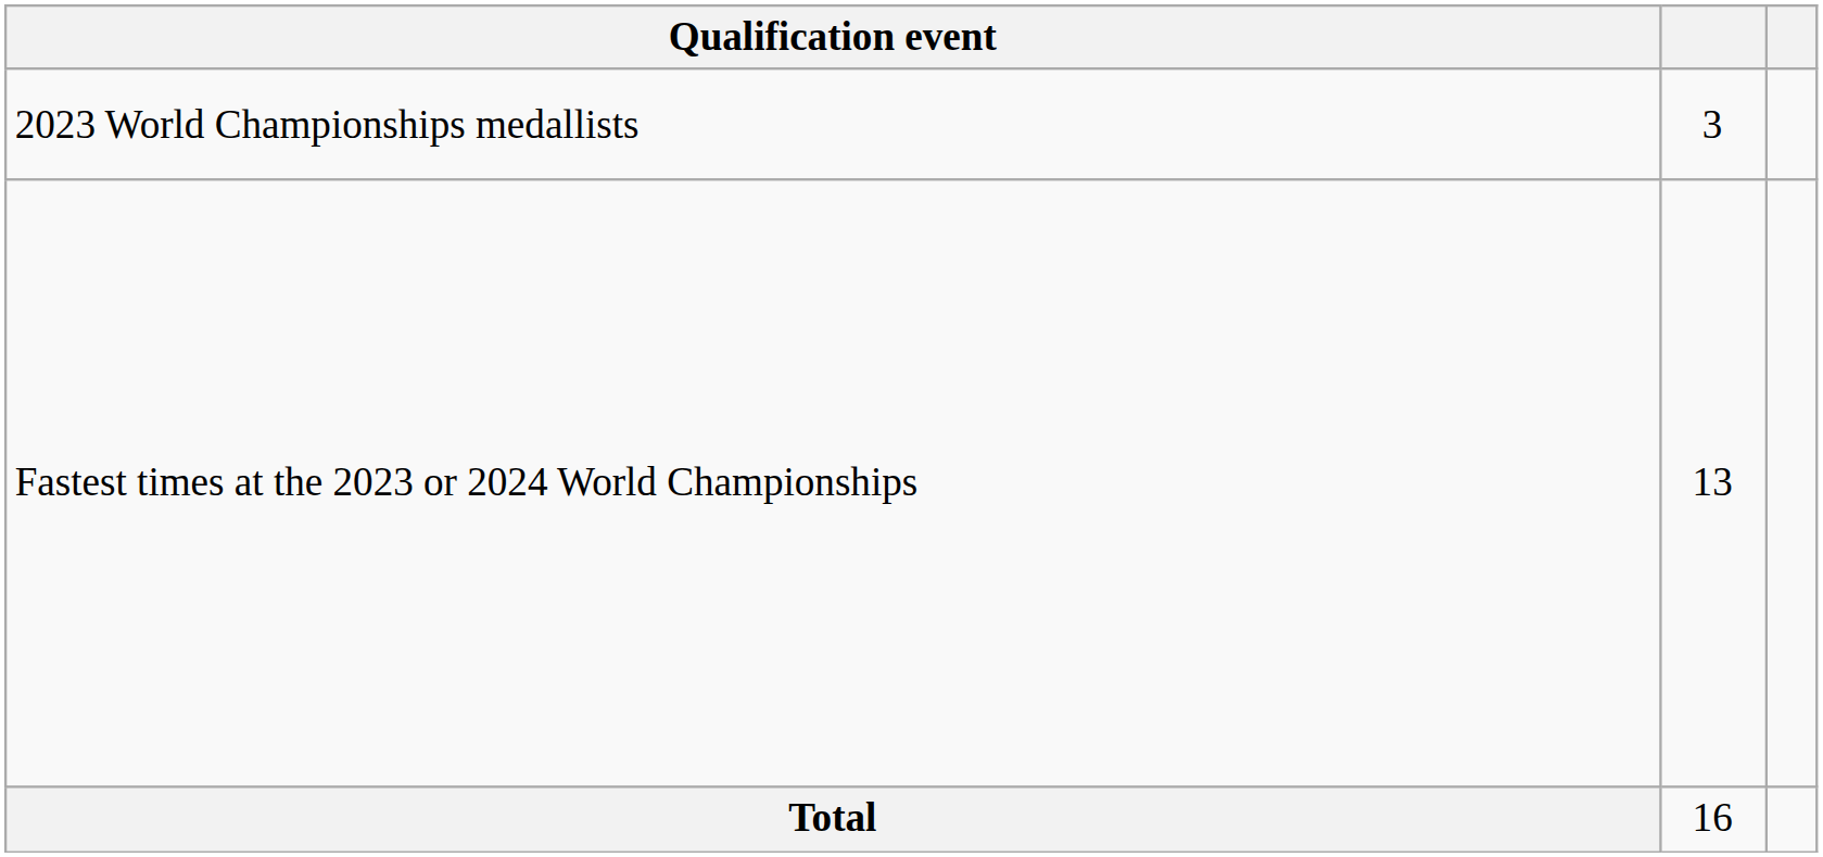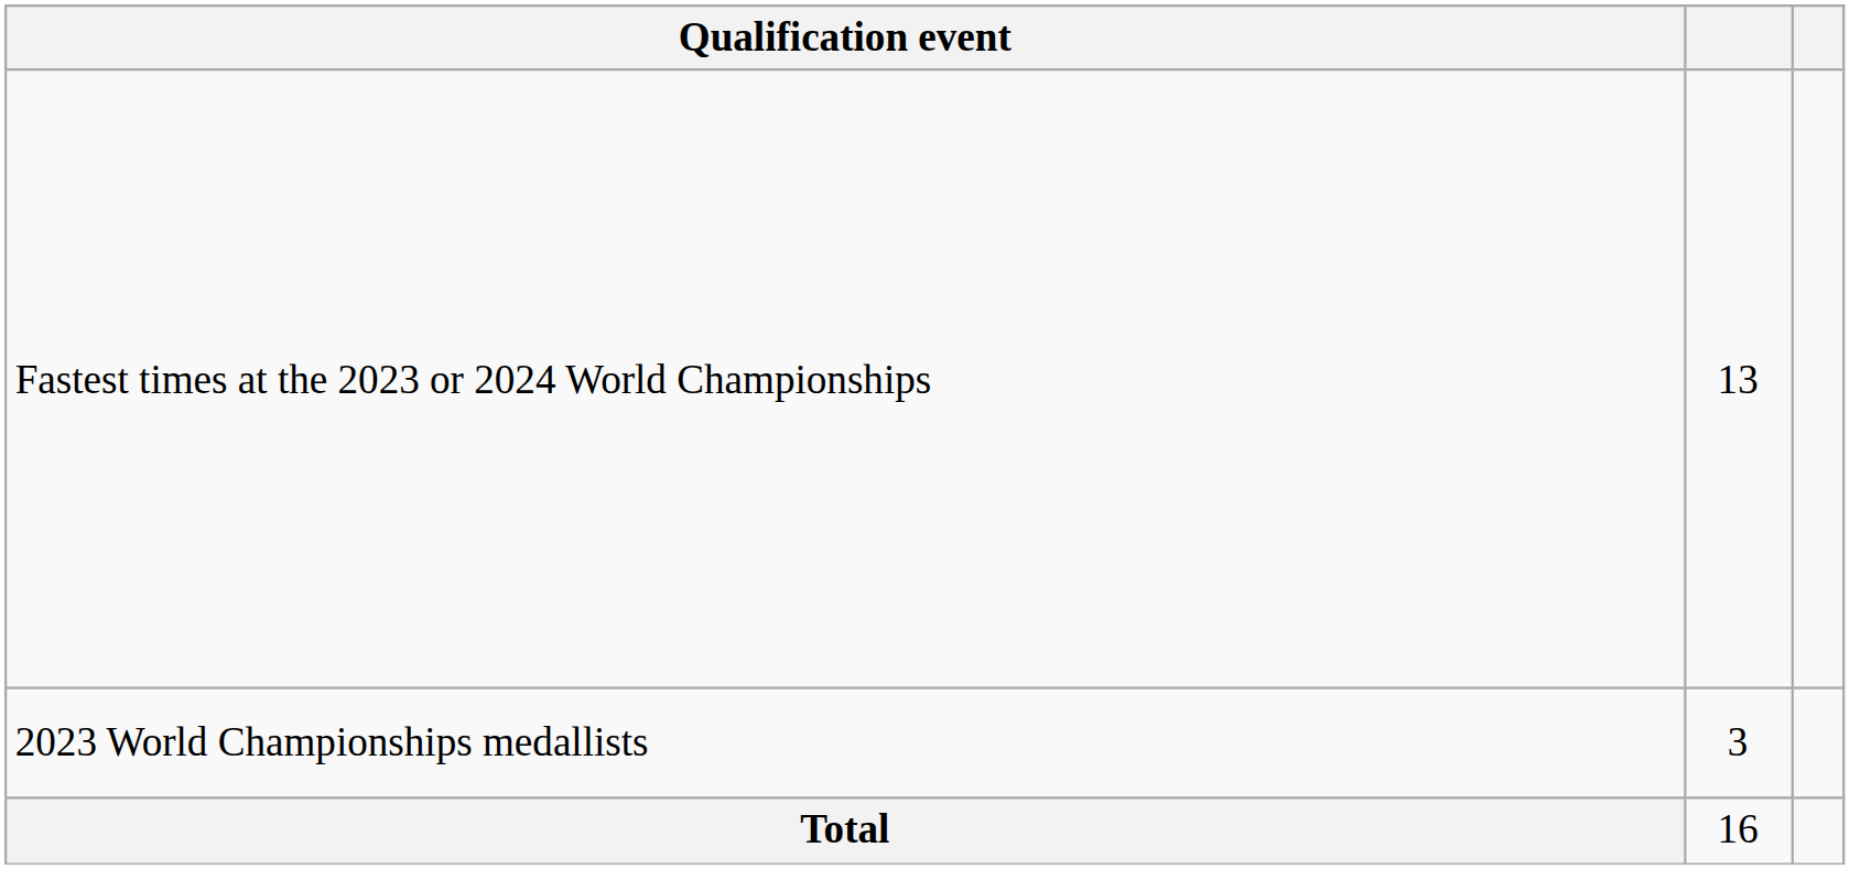rows swapped: 2023 World Championships medallists <-> Fastest times at the 2023 or 2024 World Championships
